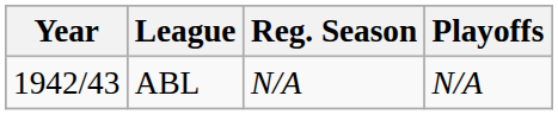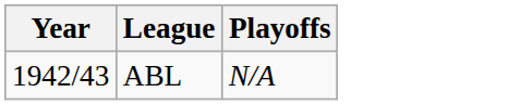- column: Reg. Season | N/A
